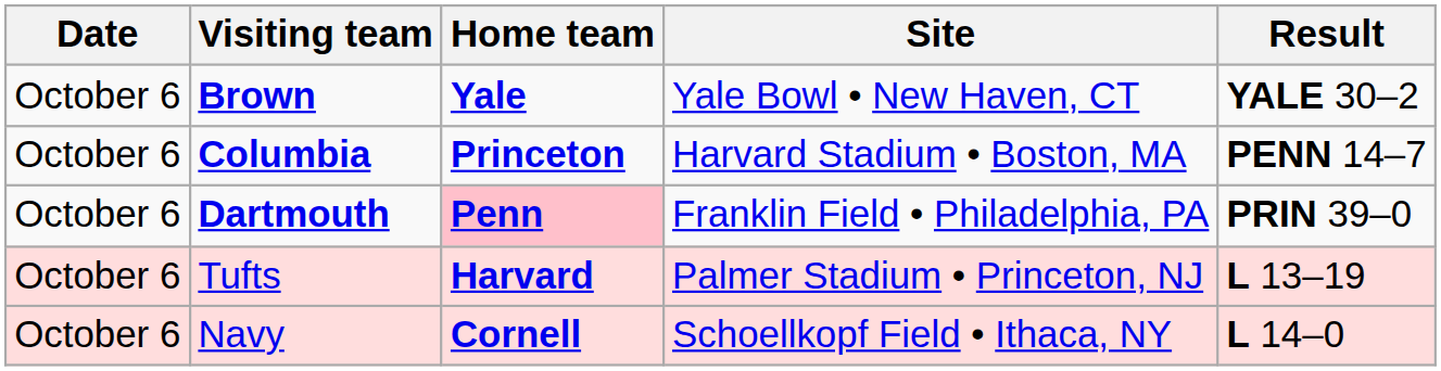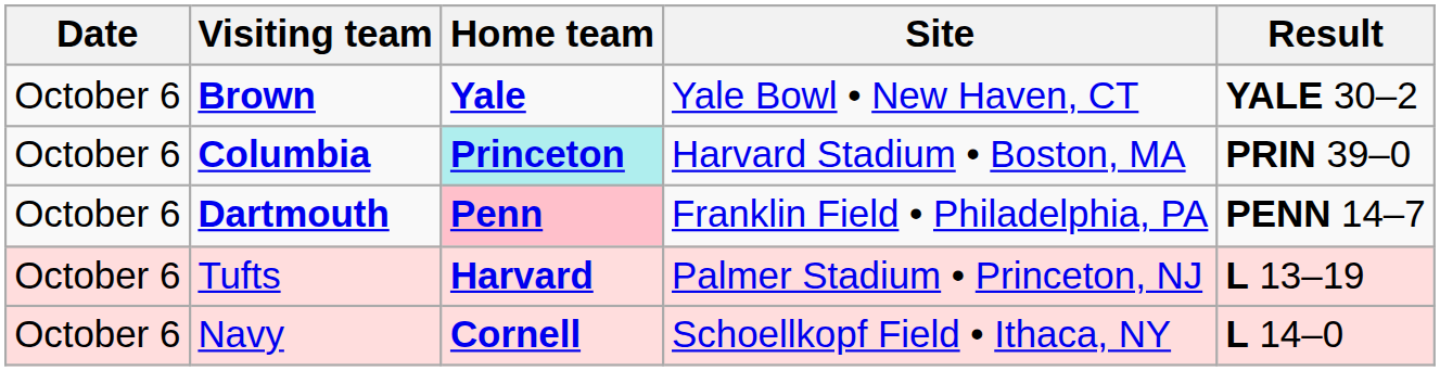Columbia | Home team: no background -> paleturquoise background
Columbia | Result: PENN 14–7 -> PRIN 39–0
Dartmouth | Result: PRIN 39–0 -> PENN 14–7
